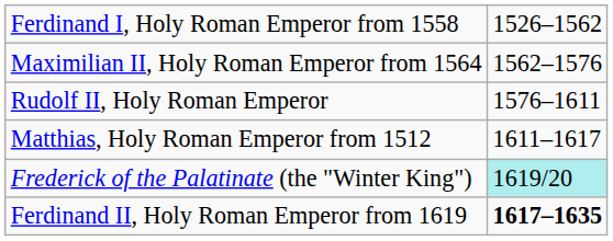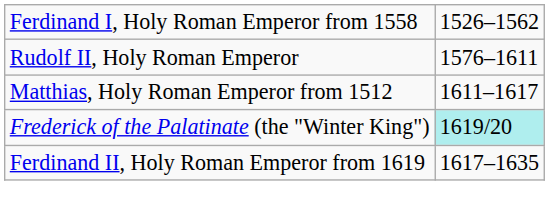- row: Maximilian II, Holy Roman Emperor from 1564 | 1562–1576
Ferdinand II, Holy Roman Emperor from 1619 | column 2: bold -> normal
